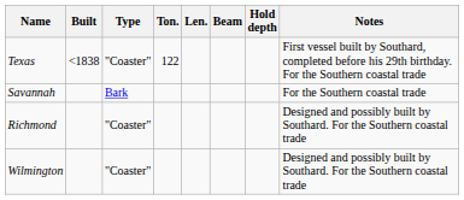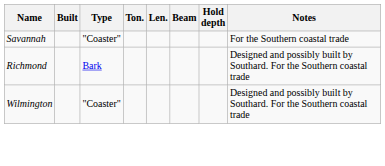- row: Texas | <1838 | "Coaster" | 122 | First vessel built by Southard, completed before his 29th birthday. For the Southern coastal trade
Savannah | Type: Bark -> "Coaster"
Richmond | Type: "Coaster" -> Bark
